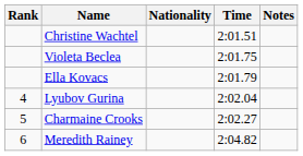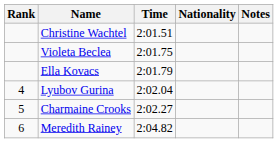columns swapped: Nationality <-> Time
